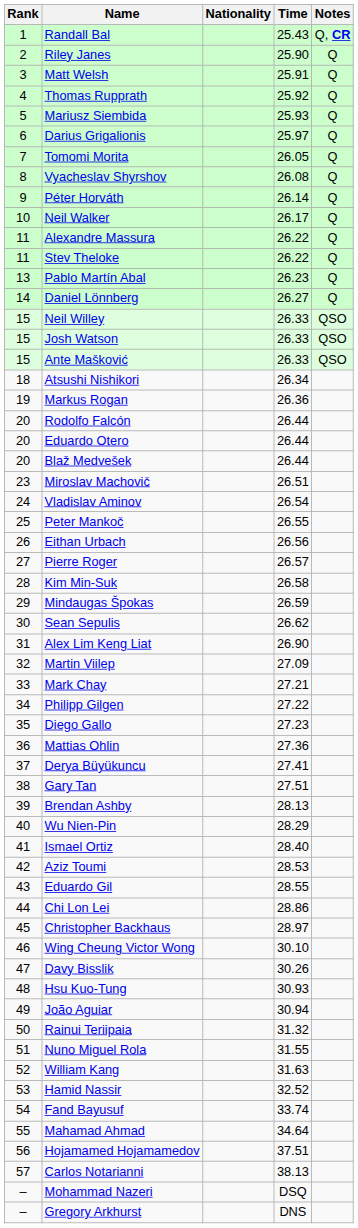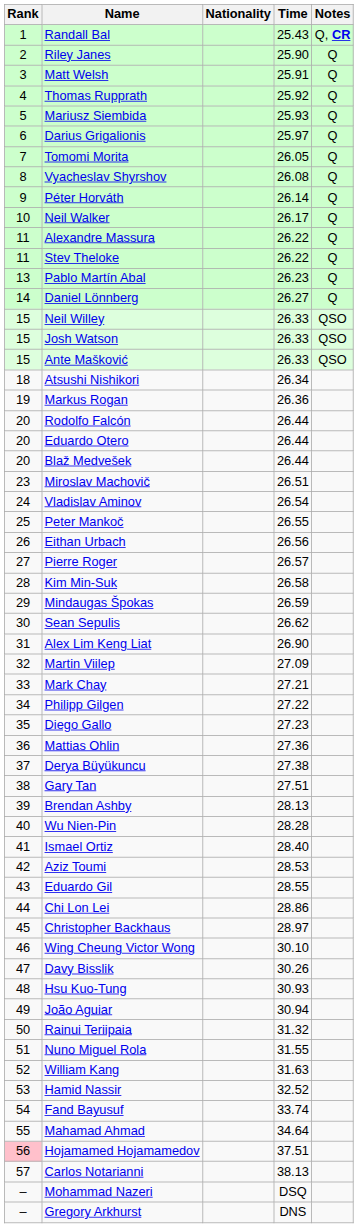Derya Büyükuncu | Time: 27.41 -> 27.38
Wu Nien-Pin | Time: 28.29 -> 28.28
Hojamamed Hojamamedov | Rank: no background -> pink background
